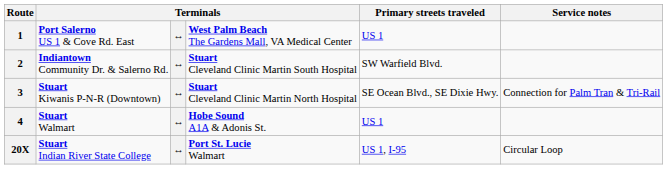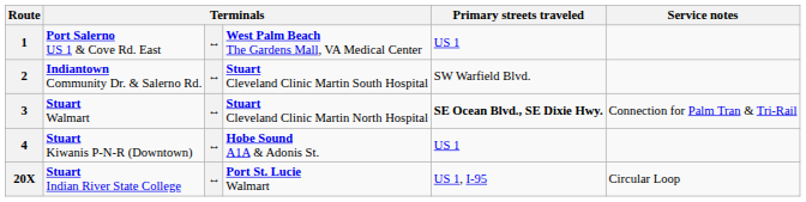3 | column 2: Stuart Kiwanis P-N-R (Downtown) -> Stuart Walmart
3 | Primary streets traveled: normal -> bold
4 | column 2: Stuart Walmart -> Stuart Kiwanis P-N-R (Downtown)
